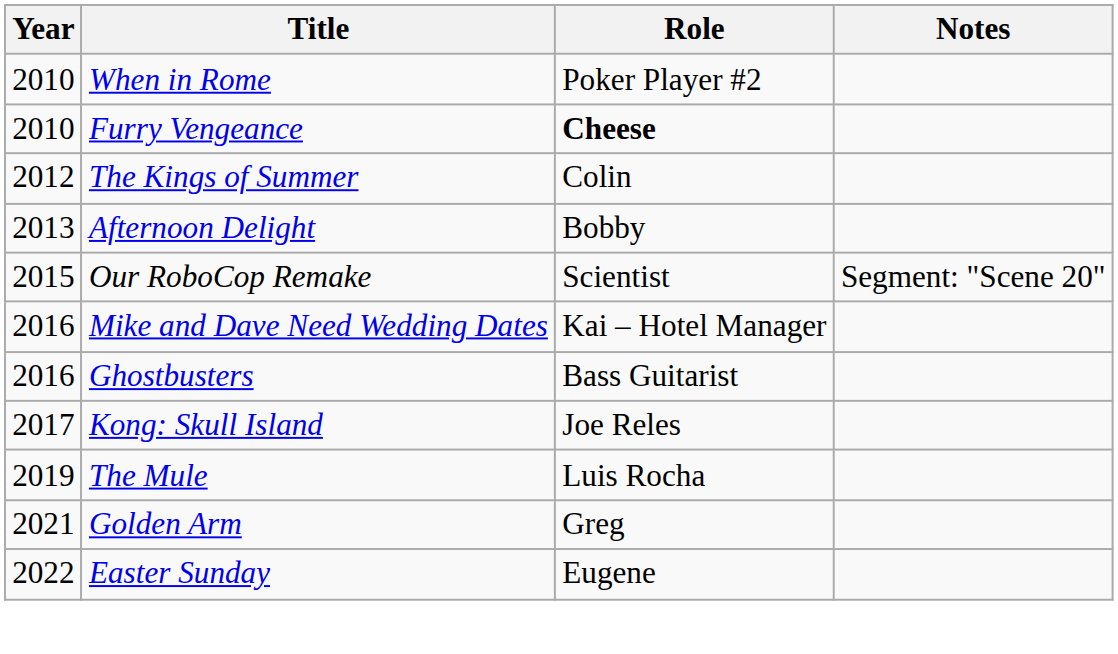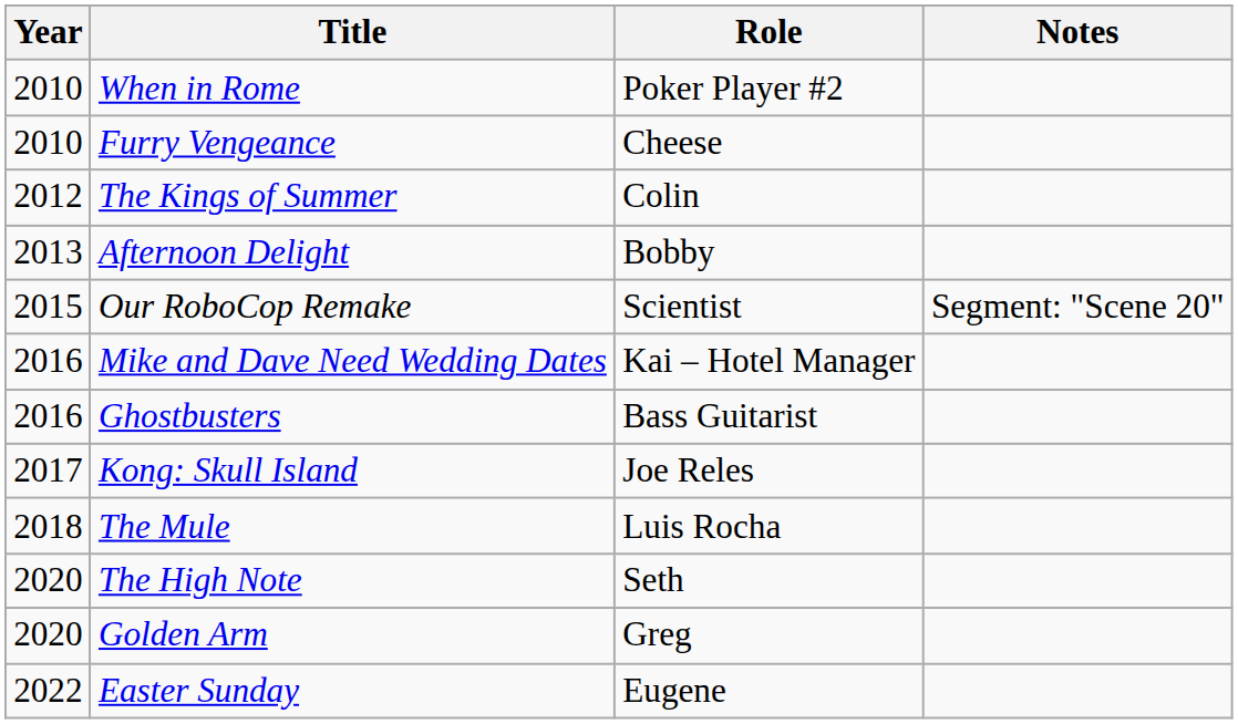Furry Vengeance | Role: bold -> normal
The Mule | Year: 2019 -> 2018
+ row: 2020 | The High Note | Seth
Golden Arm | Year: 2021 -> 2020
